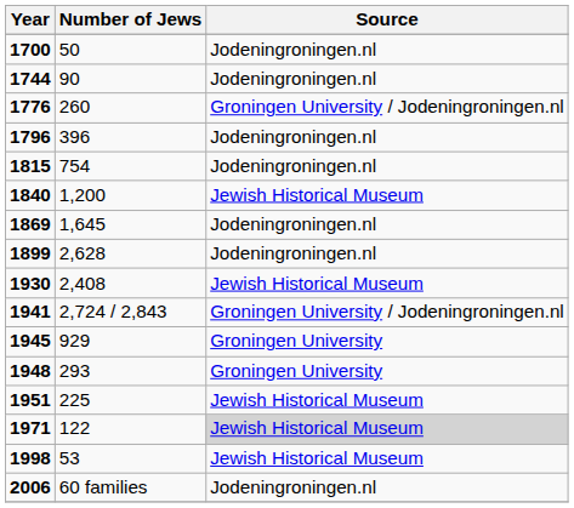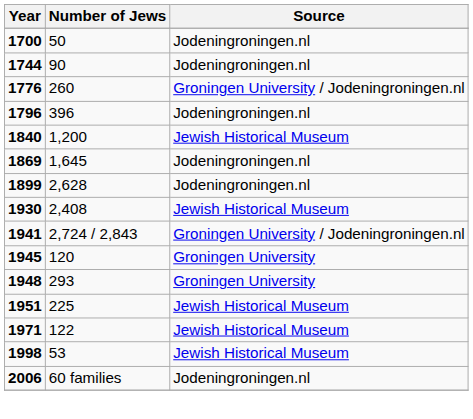- row: 1815 | 754 | Jodeningroningen.nl
1945 | Number of Jews: 929 -> 120
1971 | Source: lightgrey background -> no background
